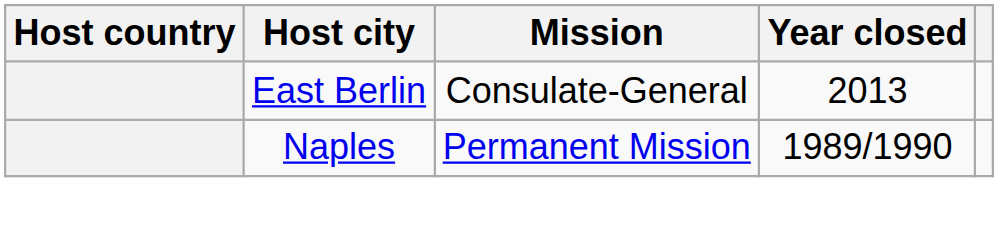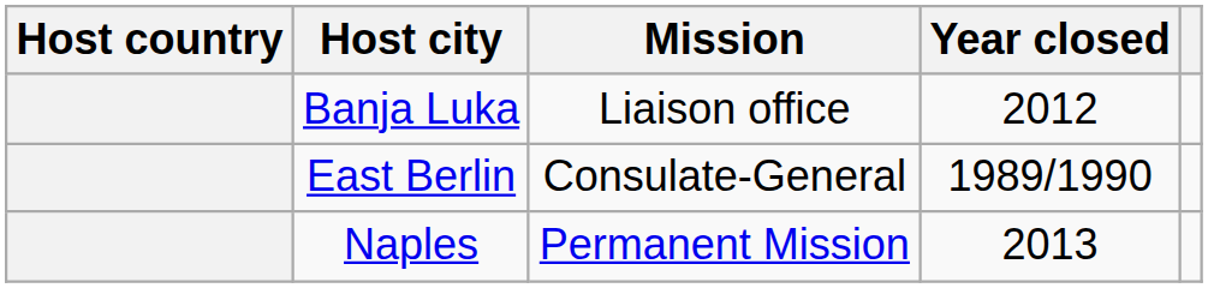+ row: Banja Luka | Liaison office | 2012
East Berlin | Year closed: 2013 -> 1989/1990
Naples | Year closed: 1989/1990 -> 2013
